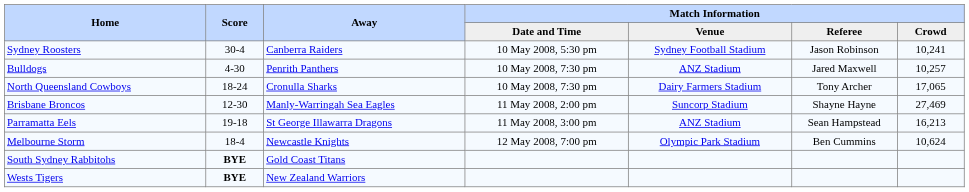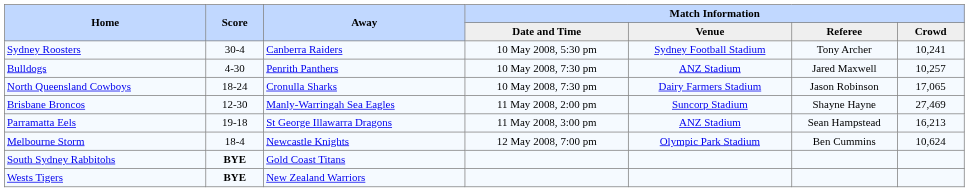Sydney Roosters | Match Information / Referee: Jason Robinson -> Tony Archer
North Queensland Cowboys | Match Information / Referee: Tony Archer -> Jason Robinson
